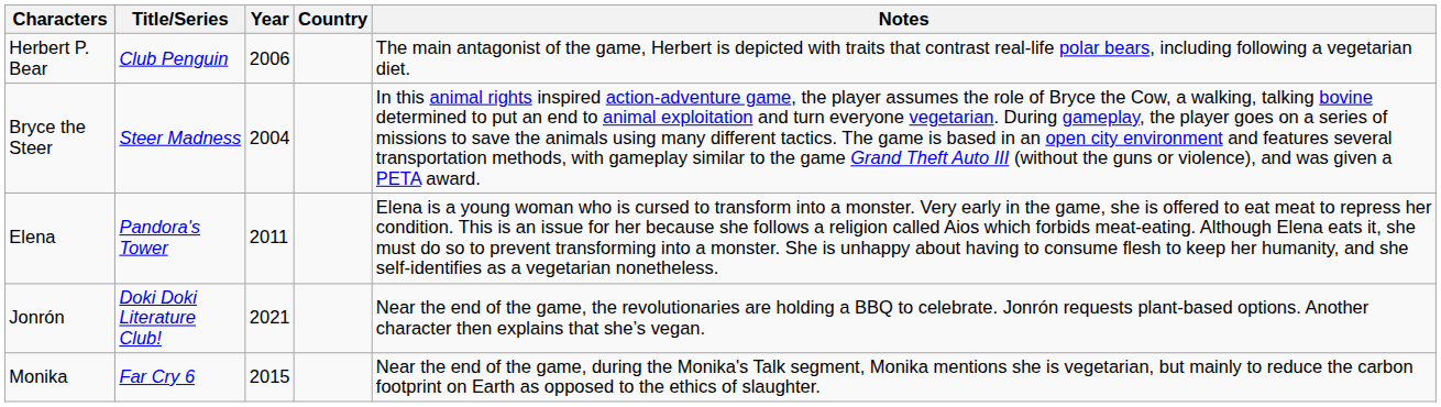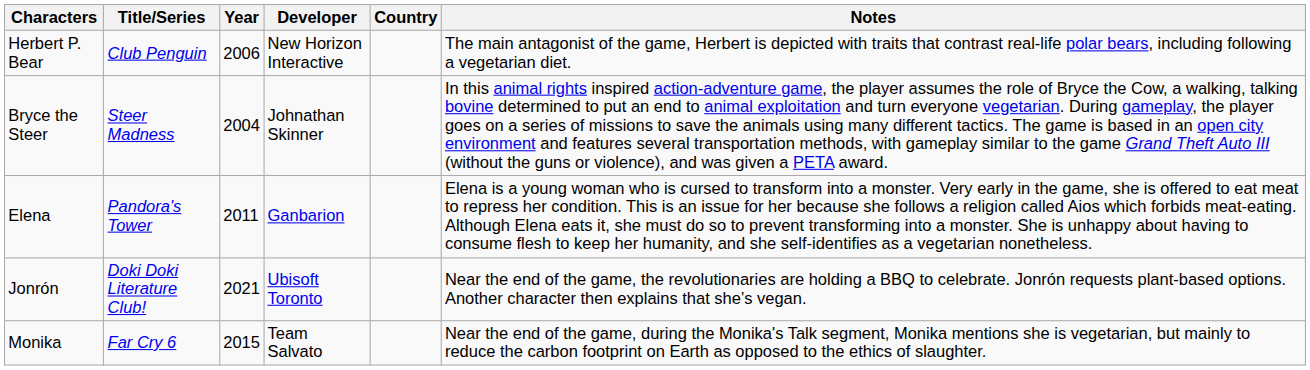+ column: Developer | New Horizon Interactive | Johnathan Skinner | Ganbarion | Ubisoft Toronto | Team Salvato
